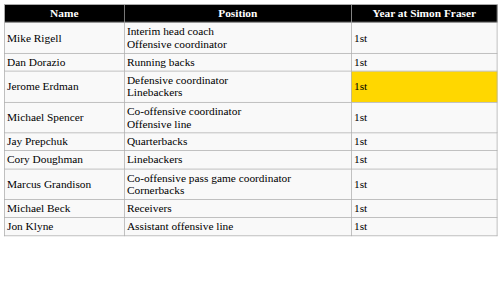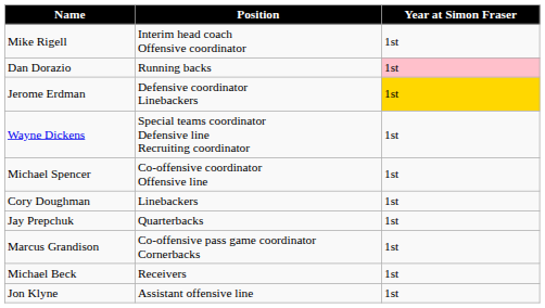Dan Dorazio | Year at Simon Fraser: no background -> pink background
+ row: Wayne Dickens | Special teams coordinator Defensive line Recruiting coordinator | 1st
rows swapped: Jay Prepchuk <-> Cory Doughman
